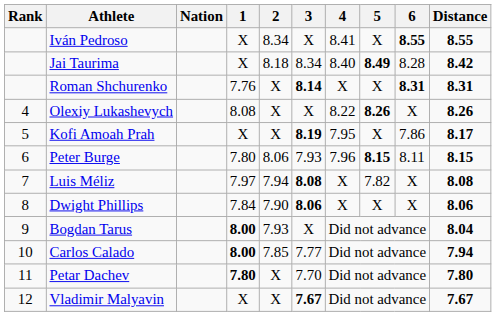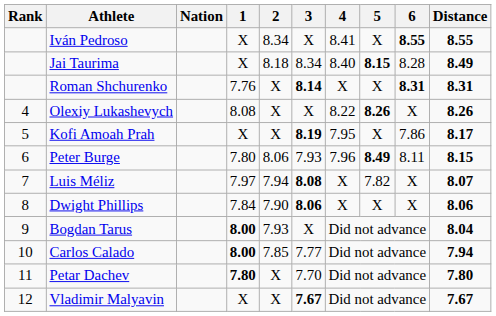Jai Taurima | 5: 8.49 -> 8.15
Jai Taurima | Distance: 8.42 -> 8.49
Peter Burge | 5: 8.15 -> 8.49
Luis Méliz | Distance: 8.08 -> 8.07
